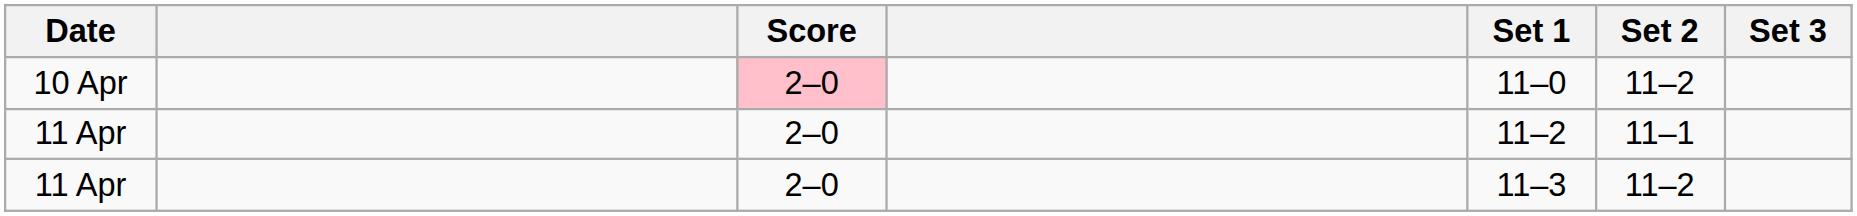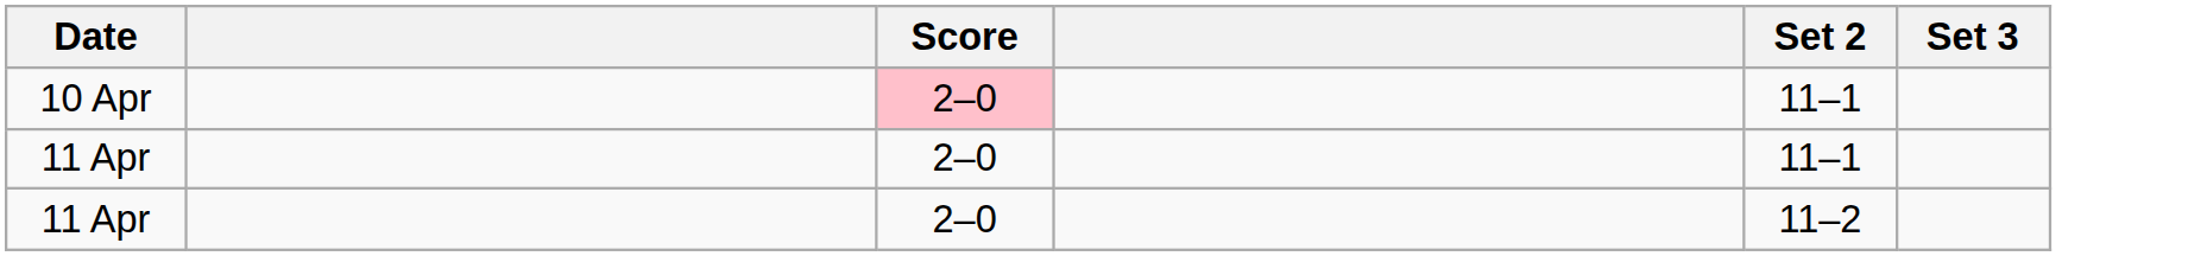- column: Set 1 | 11–0 | 11–2 | 11–3
10 Apr | Set 2: 11–2 -> 11–1
